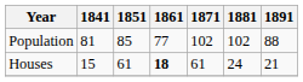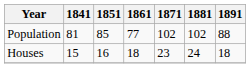Houses | 1851: 61 -> 16
Houses | 1861: bold -> normal
Houses | 1871: 61 -> 23
Houses | 1891: 21 -> 18
